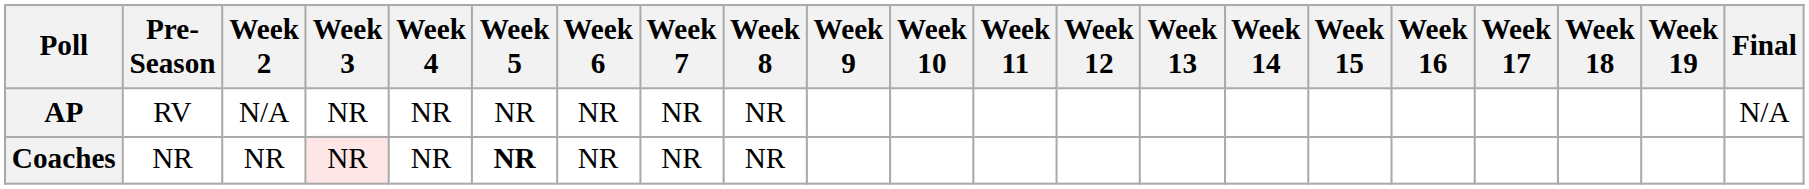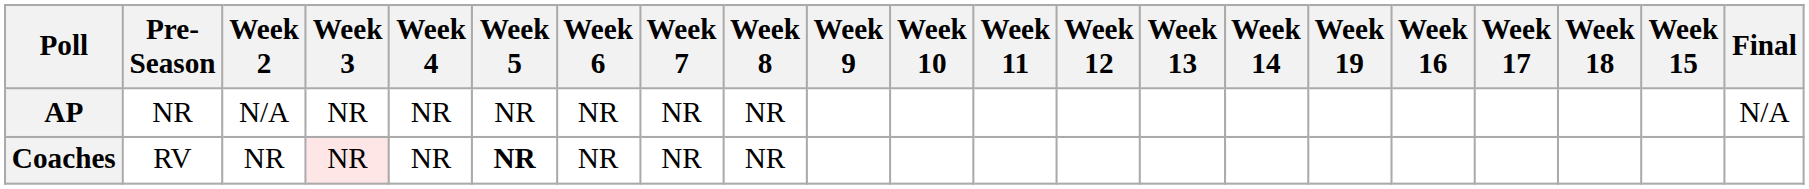columns swapped: Week 15 <-> Week 19
AP | Pre- Season: RV -> NR
Coaches | Pre- Season: NR -> RV
